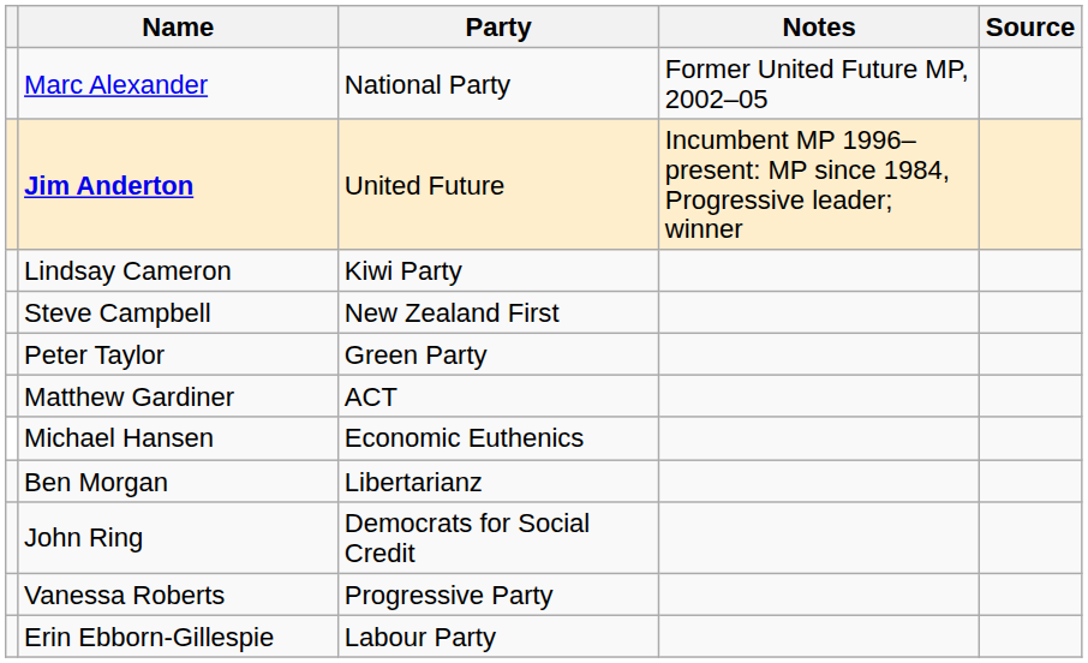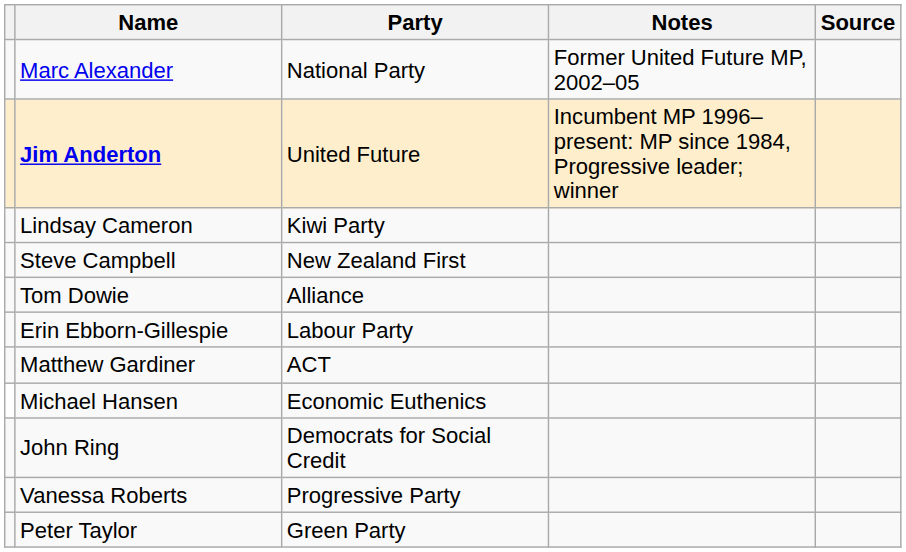+ row: Tom Dowie | Alliance
rows swapped: Erin Ebborn-Gillespie <-> Peter Taylor
- row: Ben Morgan | Libertarianz
